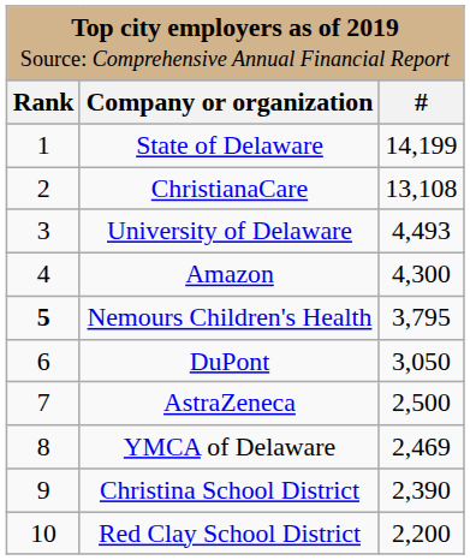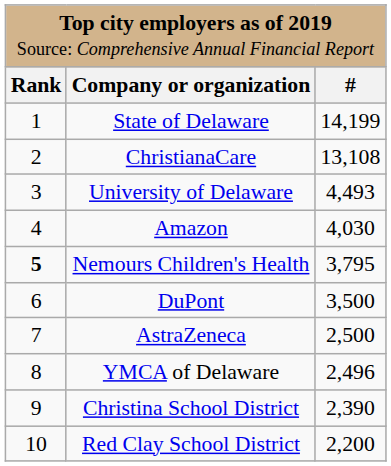Amazon | column 3: 4,300 -> 4,030
DuPont | column 3: 3,050 -> 3,500
YMCA of Delaware | column 3: 2,469 -> 2,496
